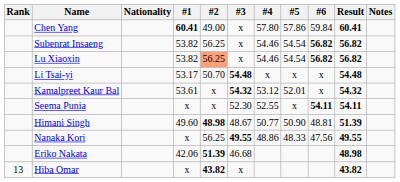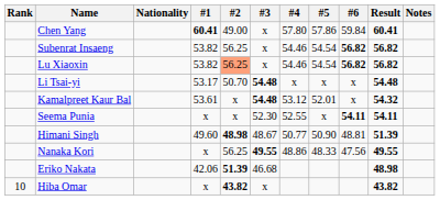Kamalpreet Kaur Bal | #3: 54.32 -> 54.48
Hiba Omar | Rank: 13 -> 10
